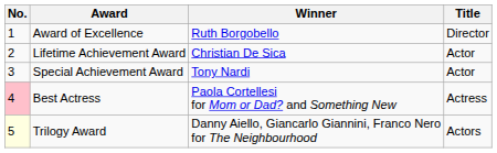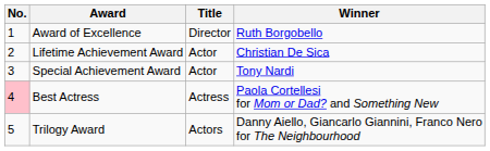columns swapped: Winner <-> Title
Trilogy Award | No.: lightyellow background -> no background
